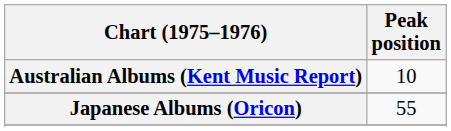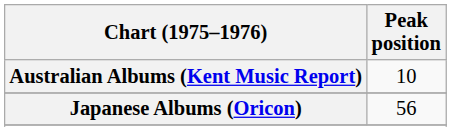Japanese Albums (Oricon) | Peak position: 55 -> 56
